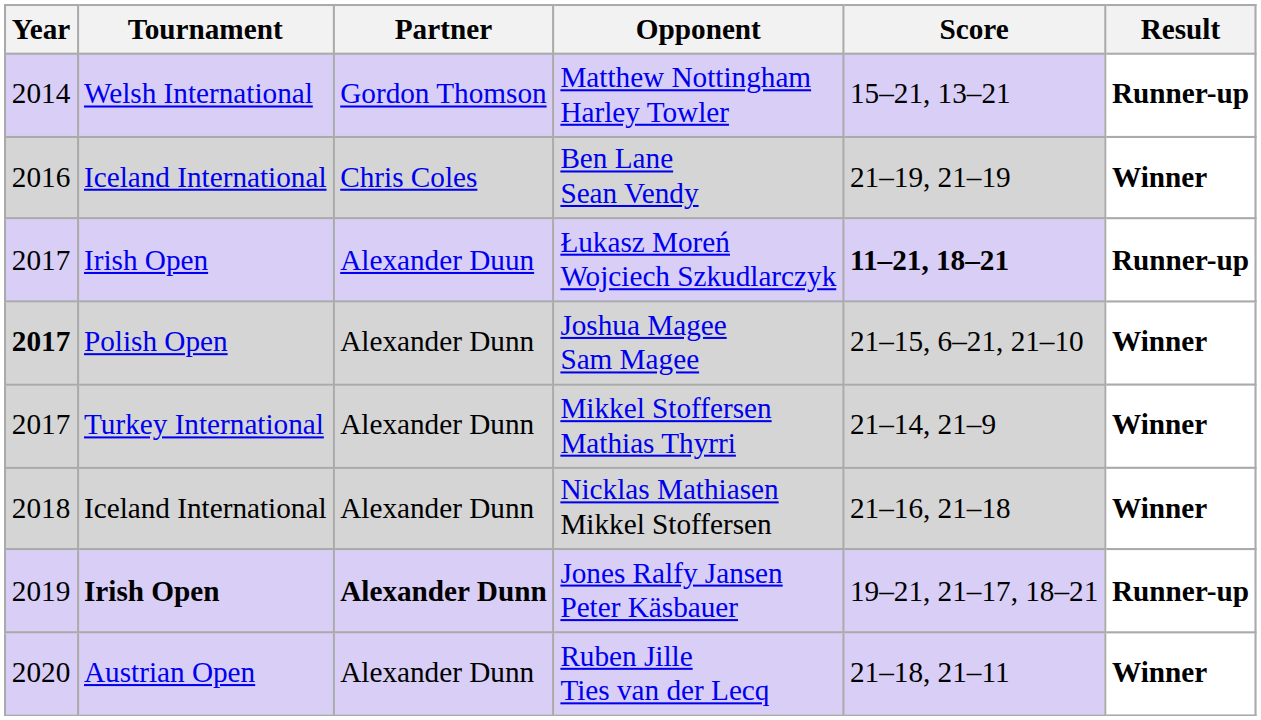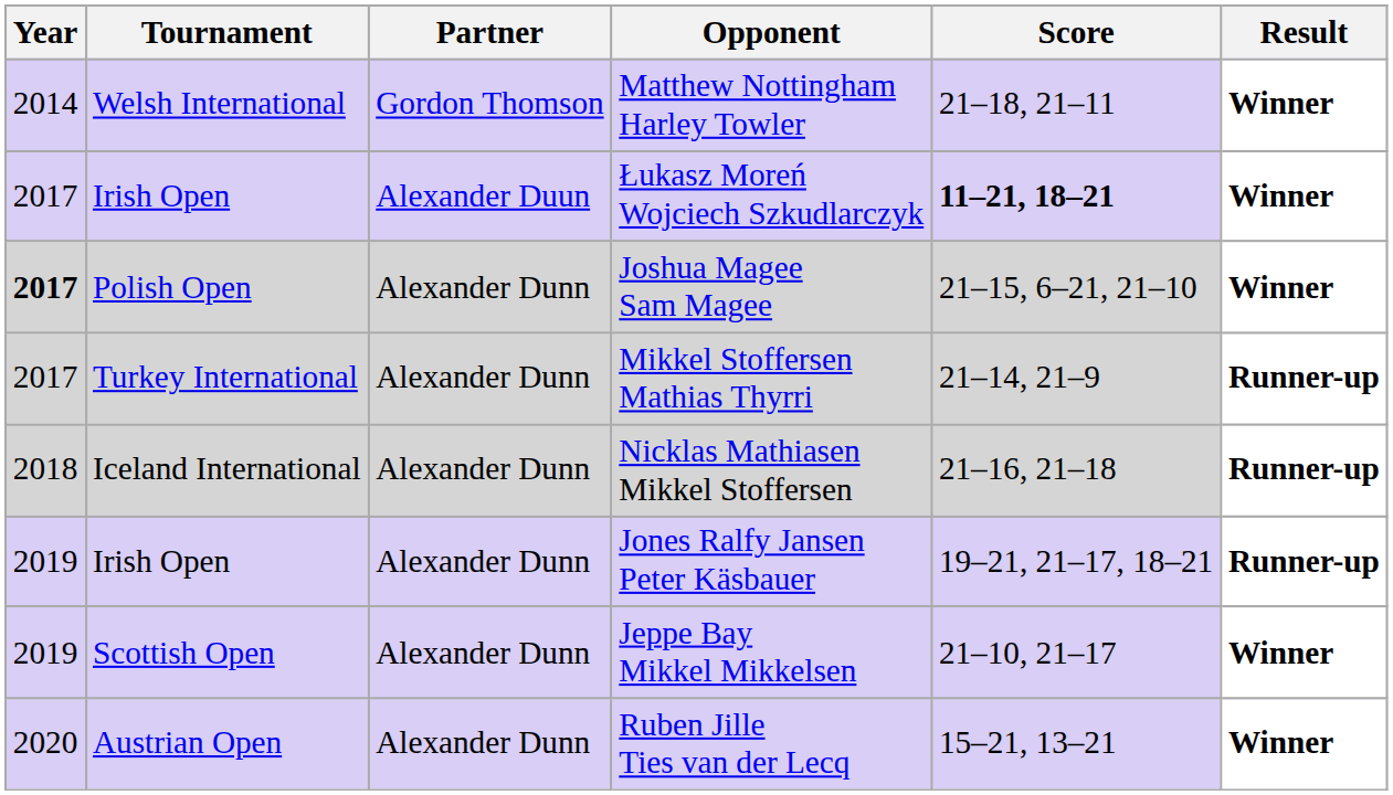Matthew Nottingham Harley Towler | Score: 15–21, 13–21 -> 21–18, 21–11
Matthew Nottingham Harley Towler | Result: Runner-up -> Winner
- row: 2016 | Iceland International | Chris Coles | Ben Lane Sean Vendy | 21–19, 21–19 | Winner
Łukasz Moreń Wojciech Szkudlarczyk | Result: Runner-up -> Winner
Mikkel Stoffersen Mathias Thyrri | Result: Winner -> Runner-up
Nicklas Mathiasen Mikkel Stoffersen | Result: Winner -> Runner-up
Jones Ralfy Jansen Peter Käsbauer | Tournament: bold -> normal
Jones Ralfy Jansen Peter Käsbauer | Partner: bold -> normal
+ row: 2019 | Scottish Open | Alexander Dunn | Jeppe Bay Mikkel Mikkelsen | 21–10, 21–17 | Winner
Ruben Jille Ties van der Lecq | Score: 21–18, 21–11 -> 15–21, 13–21
